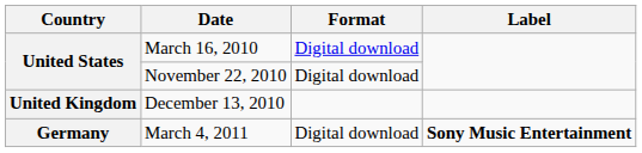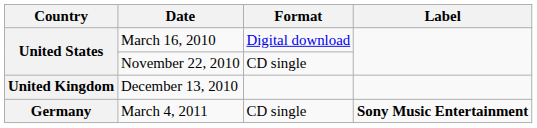November 22, 2010 | Format: Digital download -> CD single
March 4, 2011 | Format: Digital download -> CD single
